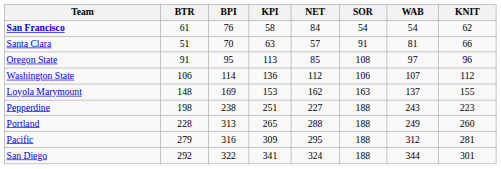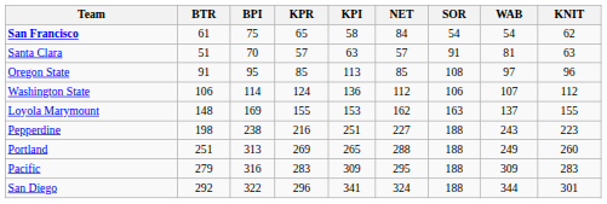+ column: KPR | 65 | 57 | 85 | 124 | 155 | 216 | 269 | 283 | 296
San Francisco | BPI: 76 -> 75
Santa Clara | KNIT: 66 -> 63
Portland | BTR: 228 -> 251
Pacific | WAB: 312 -> 309
Pacific | KNIT: 281 -> 283
